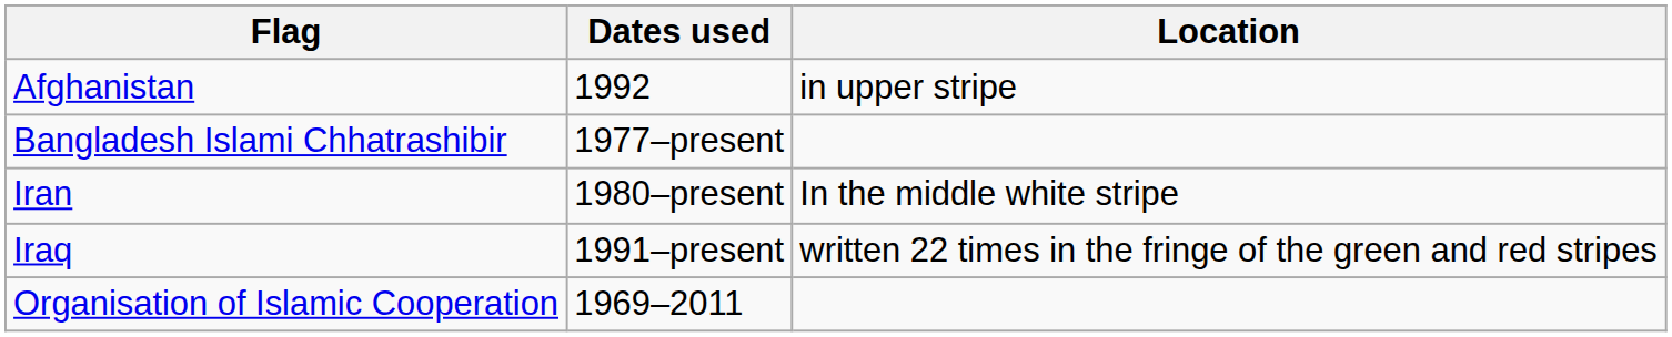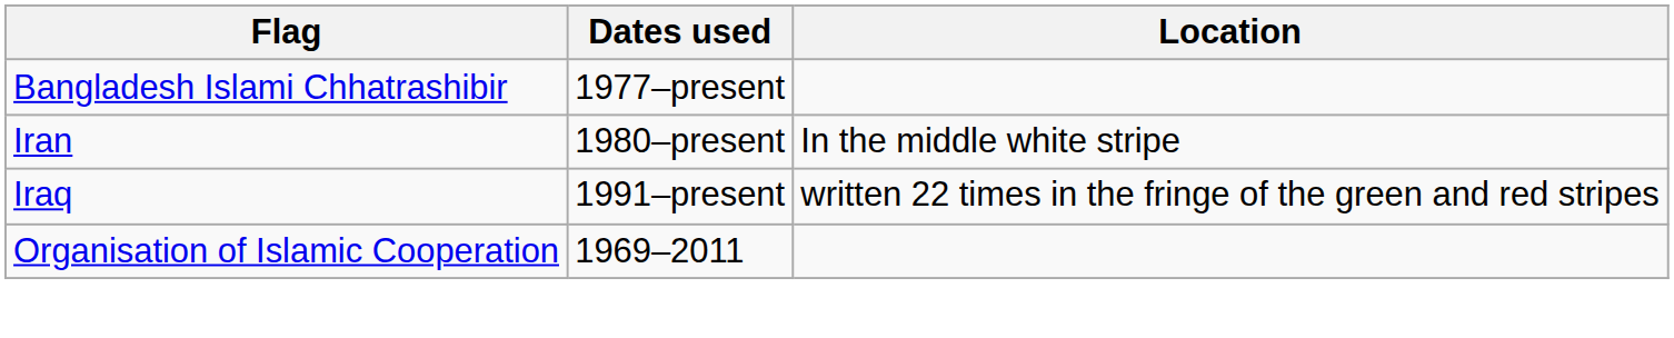- row: Afghanistan | 1992 | in upper stripe
